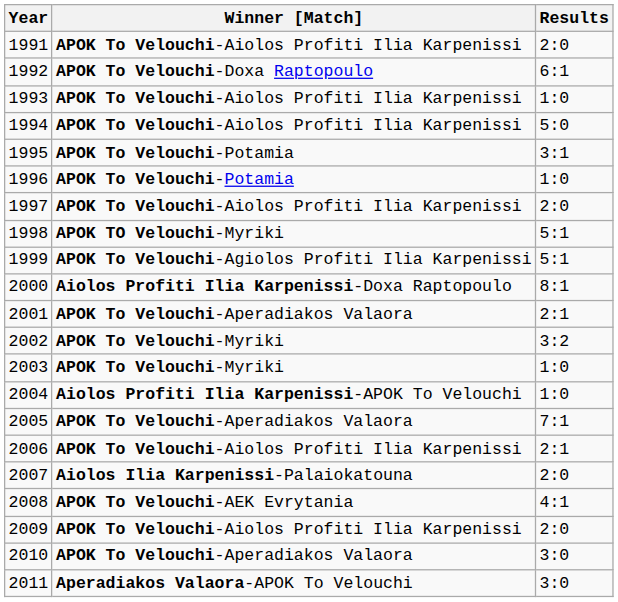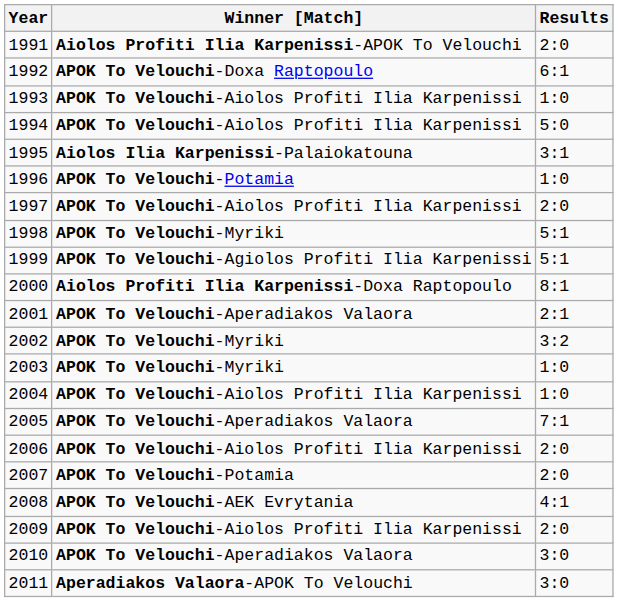1991 | Winner [Match]: APOK To Velouchi-Aiolos Profiti Ilia Karpenissi -> Aiolos Profiti Ilia Karpenissi-APOK To Velouchi
1995 | Winner [Match]: APOK To Velouchi-Potamia -> Aiolos Ilia Karpenissi-Palaiokatouna
1998 | Winner [Match]: APOK TO Velouchi-Myriki -> APOK To Velouchi-Myriki
2004 | Winner [Match]: Aiolos Profiti Ilia Karpenissi-APOK To Velouchi -> APOK To Velouchi-Aiolos Profiti Ilia Karpenissi
2006 | Results: 2:1 -> 2:0
2007 | Winner [Match]: Aiolos Ilia Karpenissi-Palaiokatouna -> APOK To Velouchi-Potamia
